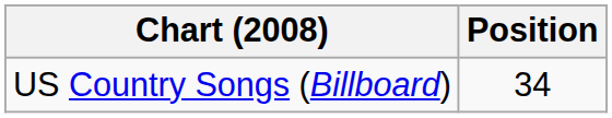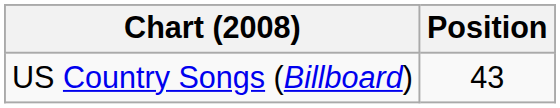US Country Songs (Billboard) | Position: 34 -> 43
